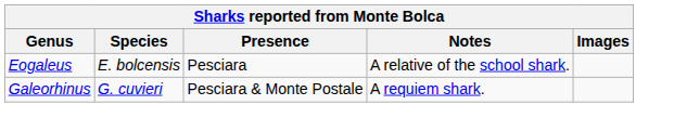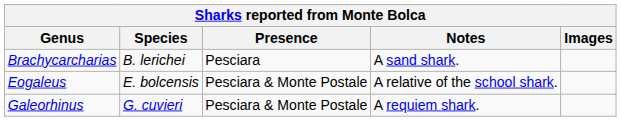+ row: Brachycarcharias | B. lerichei | Pesciara | A sand shark.
Eogaleus | Presence: Pesciara -> Pesciara & Monte Postale
